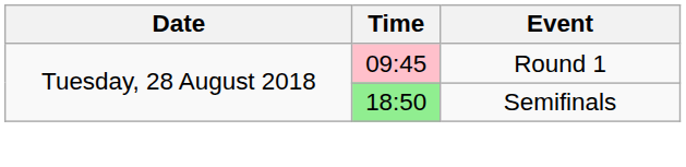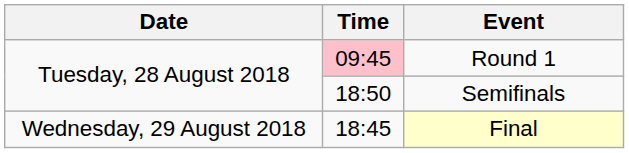Semifinals | Time: lightgreen background -> no background
+ row: Wednesday, 29 August 2018 | 18:45 | Final
